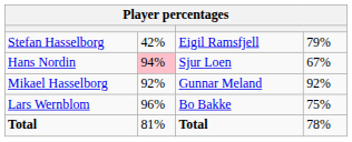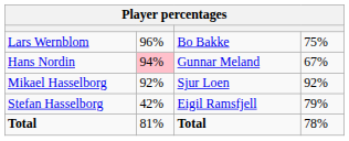rows swapped: Lars Wernblom <-> Stefan Hasselborg
Hans Nordin | column 3: Sjur Loen -> Gunnar Meland
Mikael Hasselborg | column 3: Gunnar Meland -> Sjur Loen
